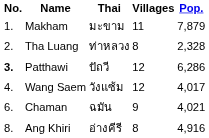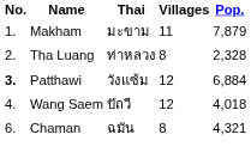Patthawi | Thai: ปัถวี -> วังแซ้ม
Patthawi | Pop.: 6,286 -> 6,884
Wang Saem | Thai: วังแซ้ม -> ปัถวี
Wang Saem | Pop.: 4,017 -> 4,018
Chaman | Villages: 9 -> 8
Chaman | Pop.: 4,021 -> 4,321
- row: 8. | Ang Khiri | อ่างคีรี | 8 | 4,916
